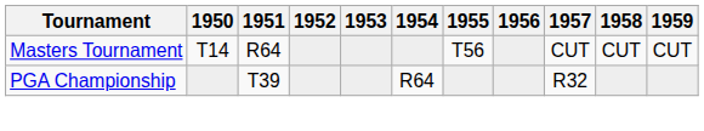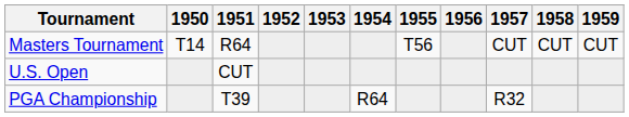+ row: U.S. Open | CUT
